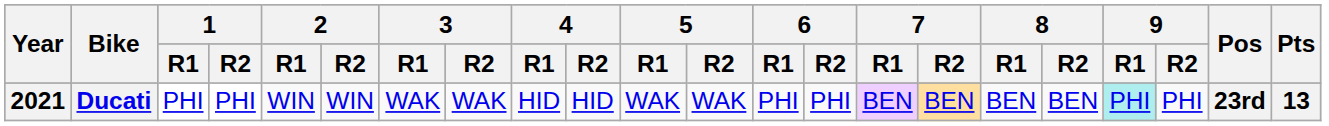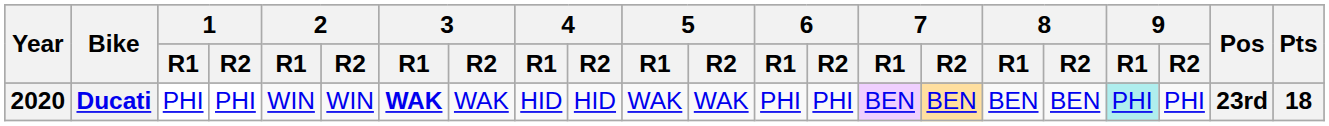Ducati | Year: 2021 -> 2020
Ducati | 3 / R1: normal -> bold
Ducati | Pts: 13 -> 18
